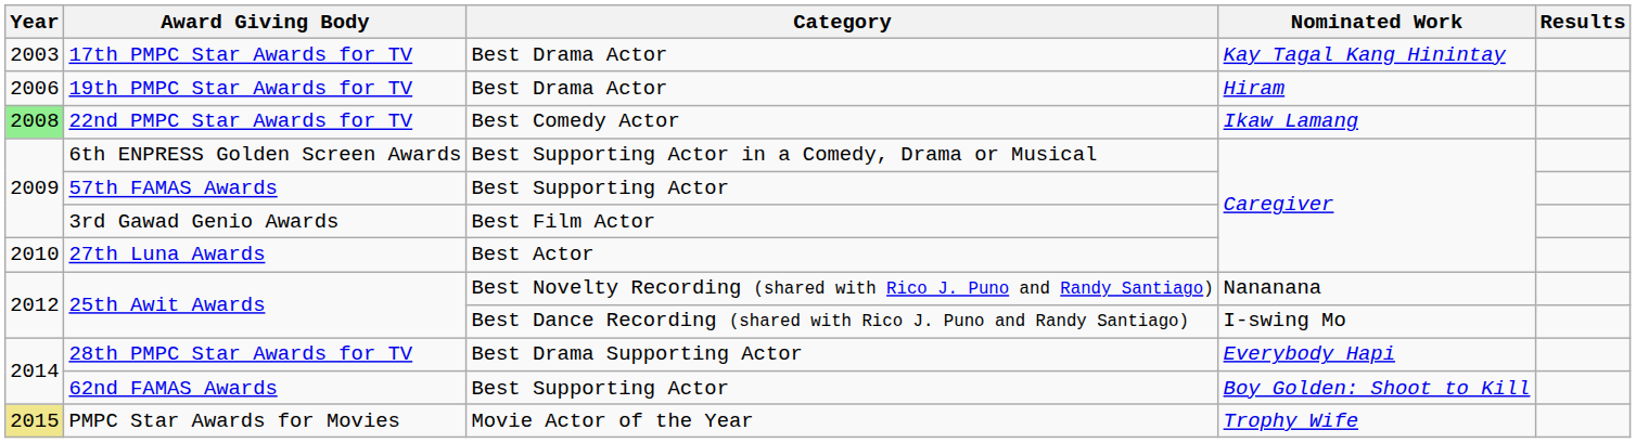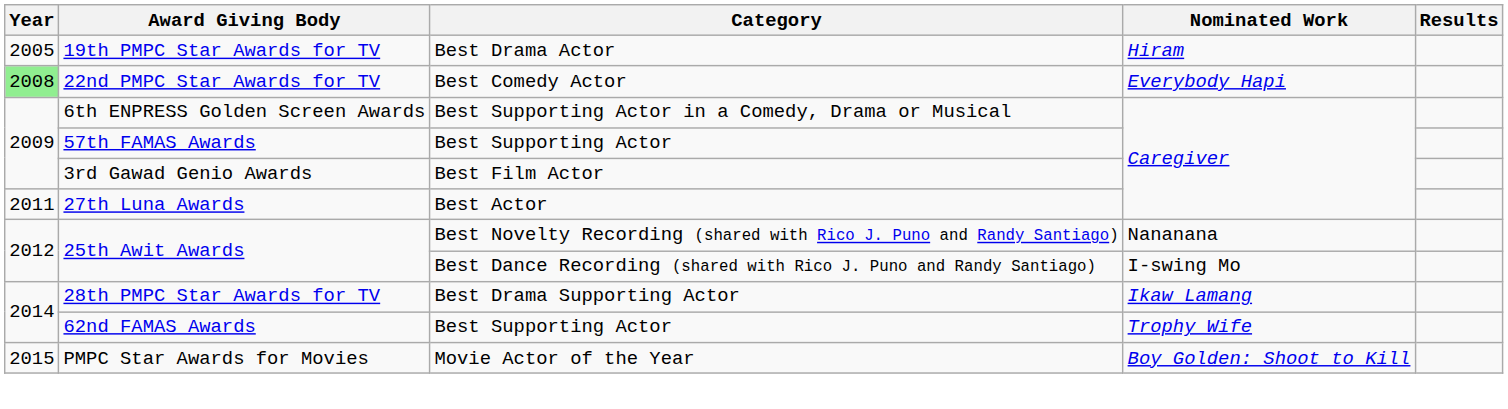- row: 2003 | 17th PMPC Star Awards for TV | Best Drama Actor | Kay Tagal Kang Hinintay
19th PMPC Star Awards for TV | Year: 2006 -> 2005
22nd PMPC Star Awards for TV | Nominated Work: Ikaw Lamang -> Everybody Hapi
27th Luna Awards | Year: 2010 -> 2011
28th PMPC Star Awards for TV | Nominated Work: Everybody Hapi -> Ikaw Lamang
62nd FAMAS Awards | Nominated Work: Boy Golden: Shoot to Kill -> Trophy Wife
PMPC Star Awards for Movies | Year: khaki background -> no background
PMPC Star Awards for Movies | Nominated Work: Trophy Wife -> Boy Golden: Shoot to Kill
